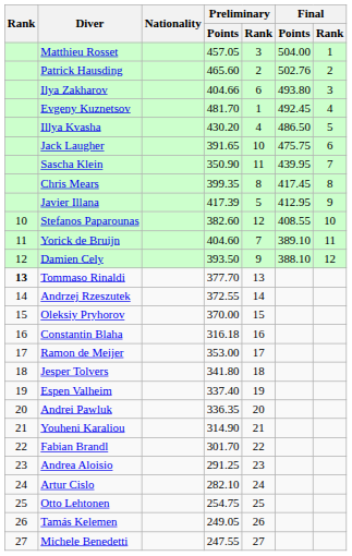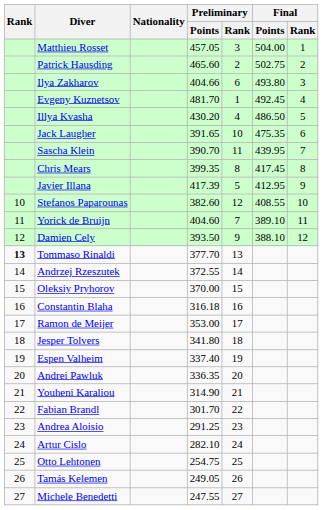Patrick Hausding | Final / Points: 502.76 -> 502.75
Jack Laugher | Final / Points: 475.75 -> 475.35
Sascha Klein | Preliminary / Points: 350.90 -> 390.70
